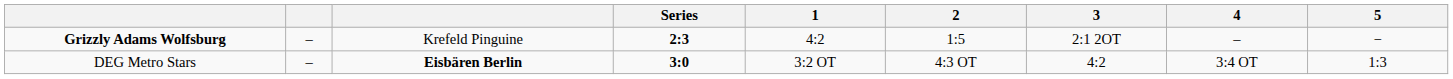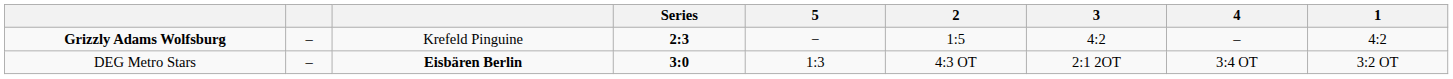columns swapped: 1 <-> 5
Grizzly Adams Wolfsburg | 3: 2:1 2OT -> 4:2
DEG Metro Stars | 3: 4:2 -> 2:1 2OT
